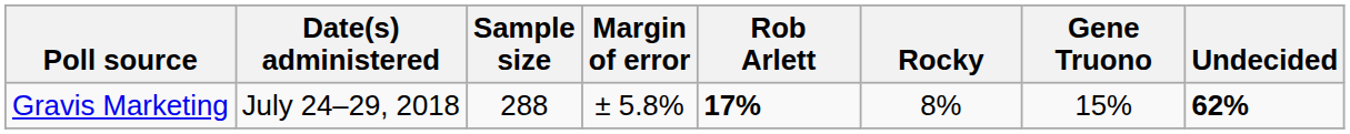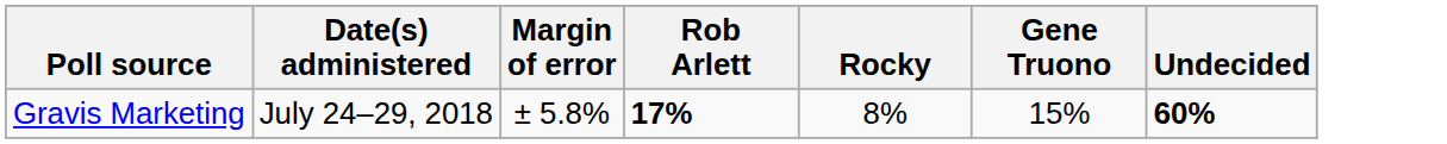- column: Sample size | 288
Gravis Marketing | Undecided: 62% -> 60%
